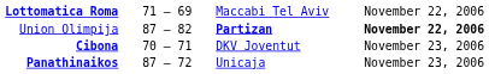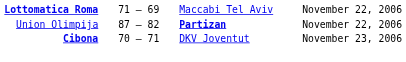Union Olimpija | column 4: bold -> normal
- row: Panathinaikos | 87 – 72 | Unicaja | November 23, 2006
